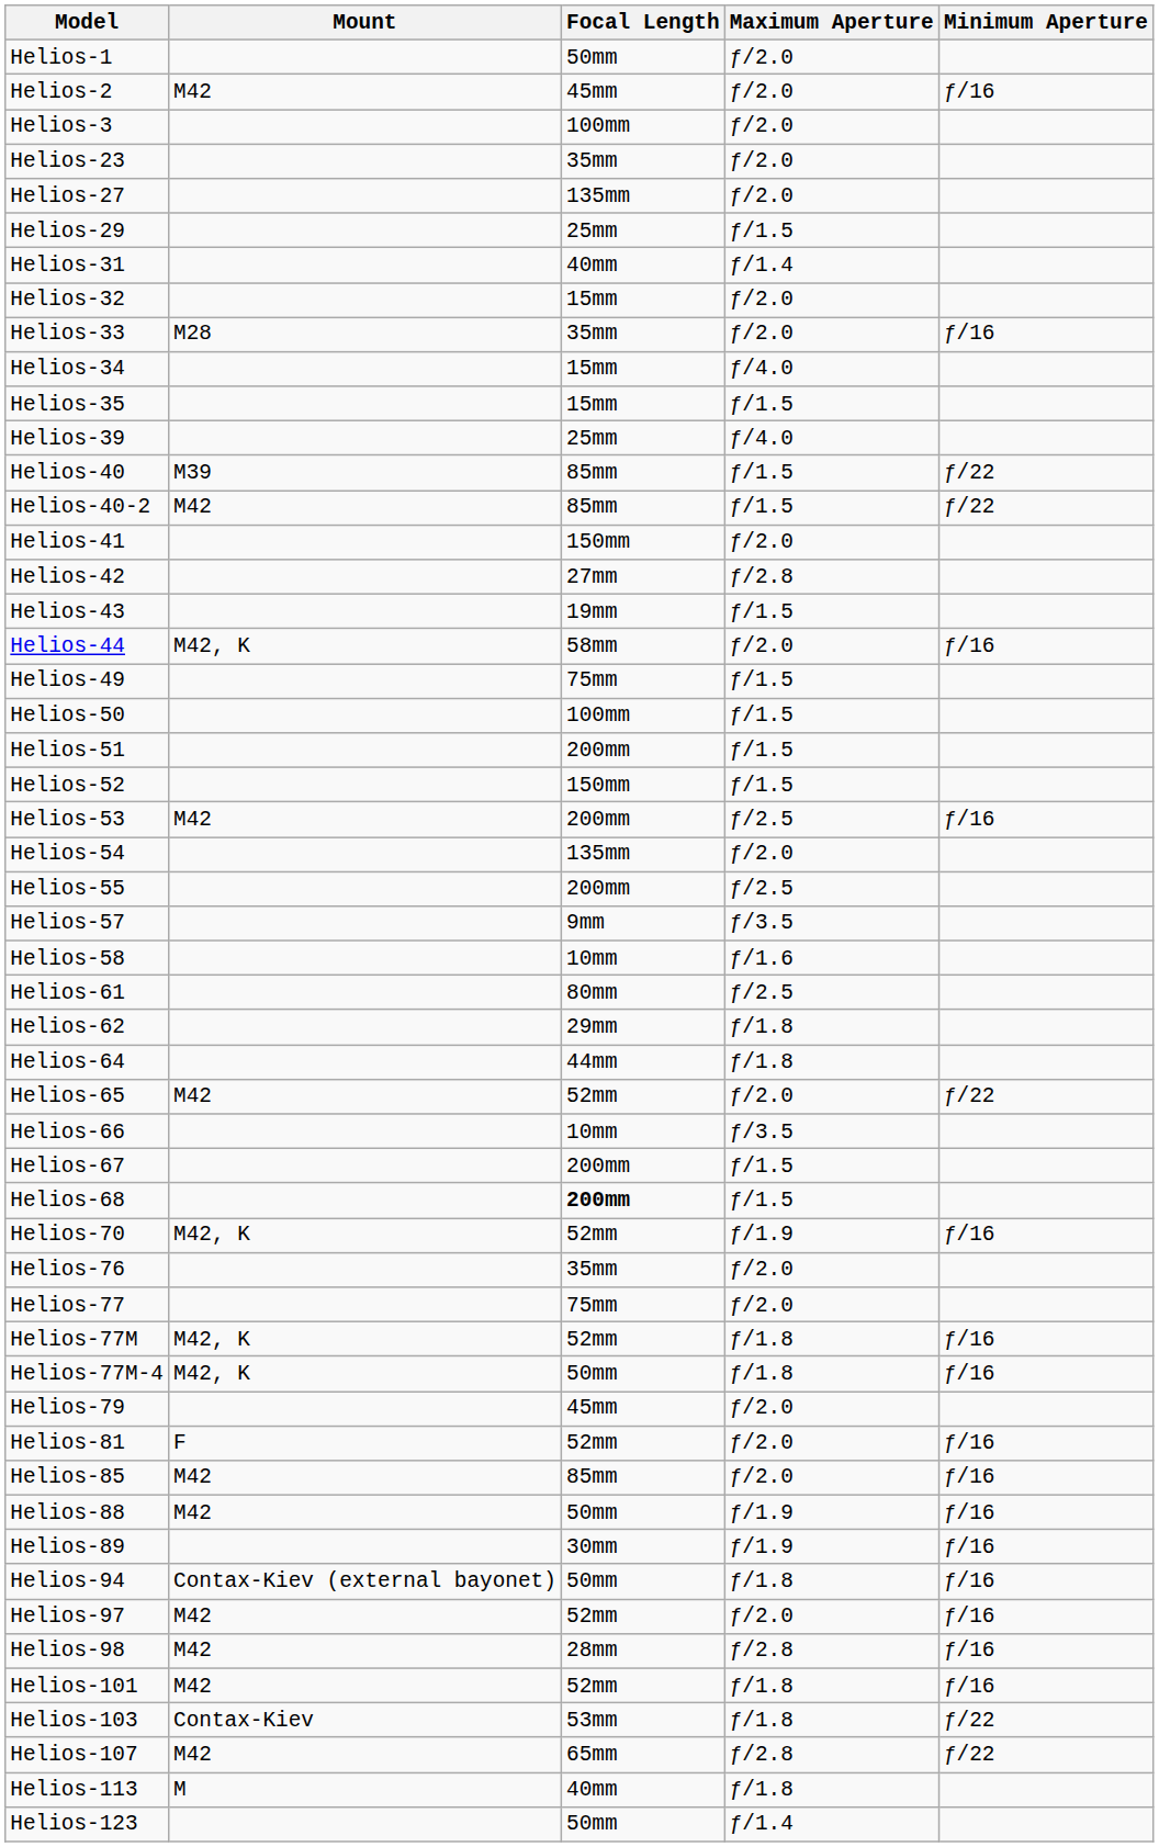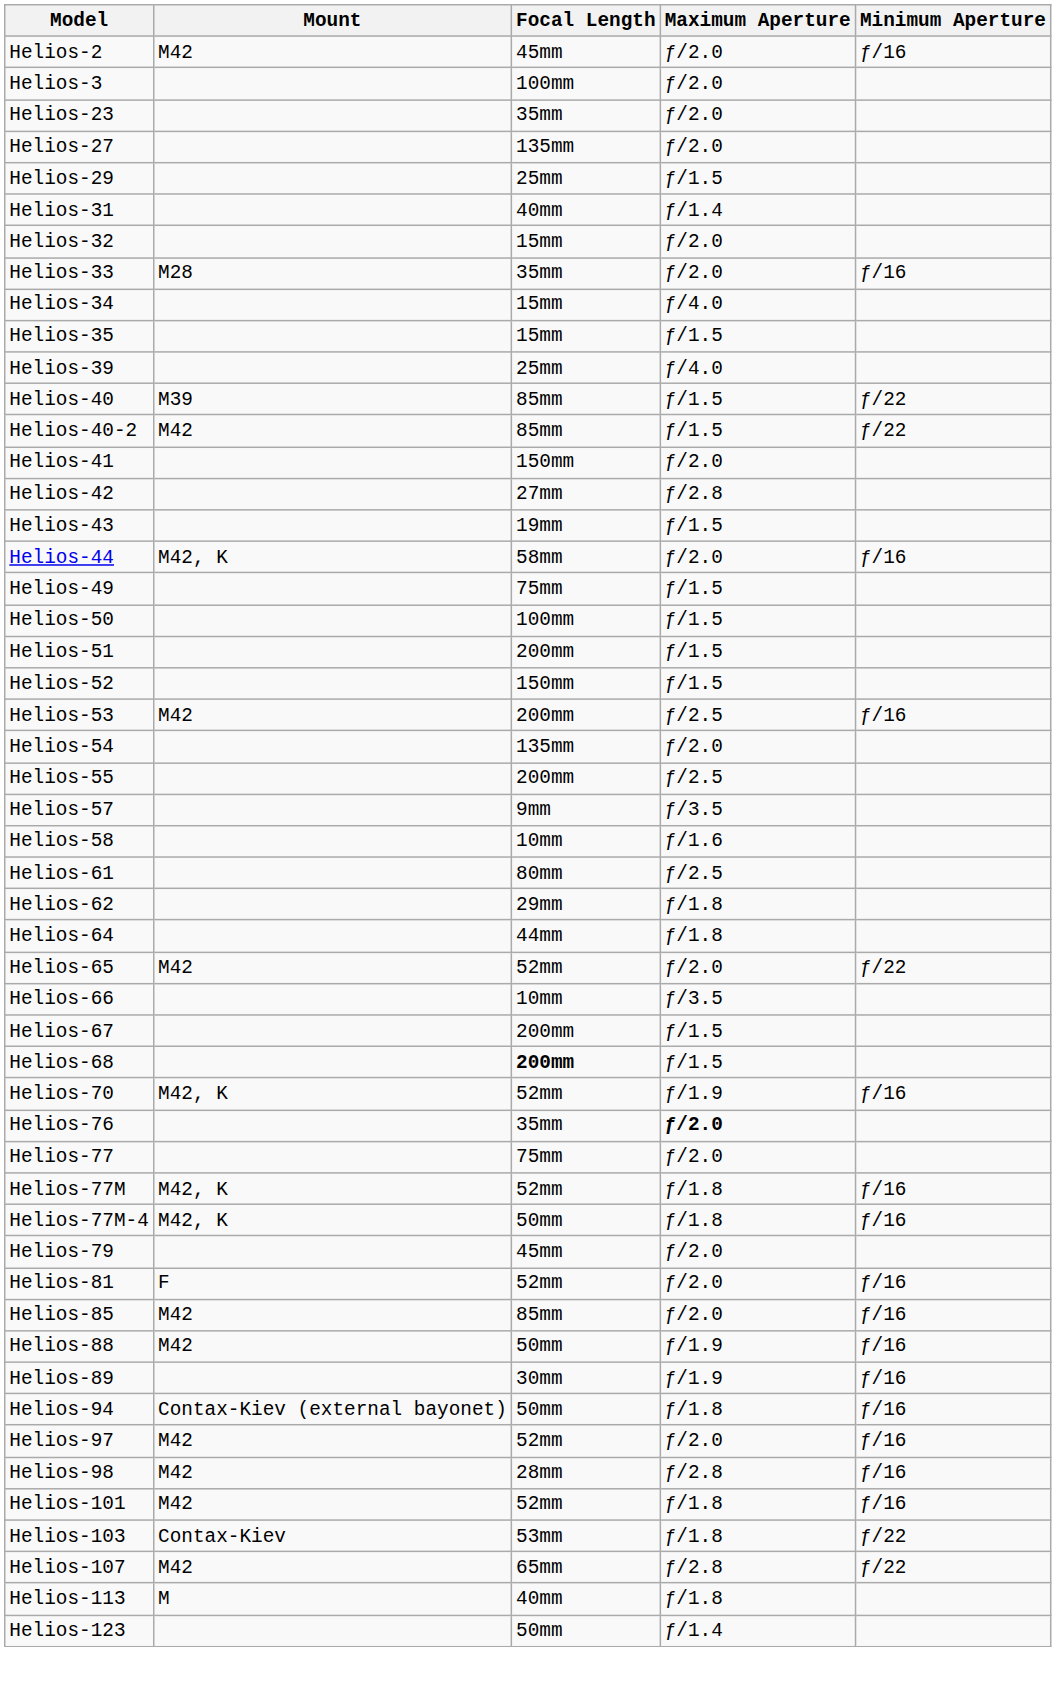- row: Helios-1 | 50mm | ƒ/2.0
Helios-76 | Maximum Aperture: normal -> bold
